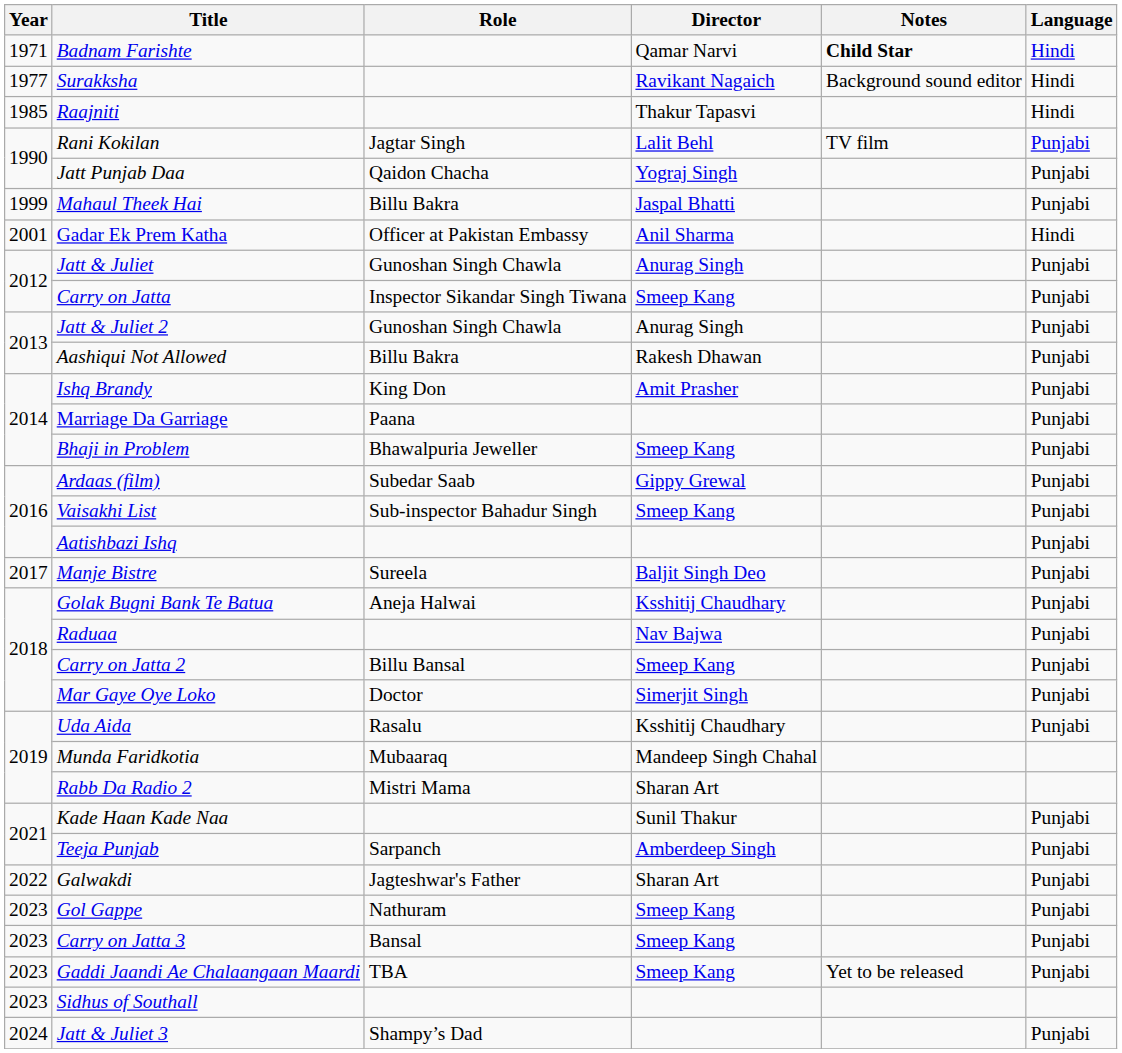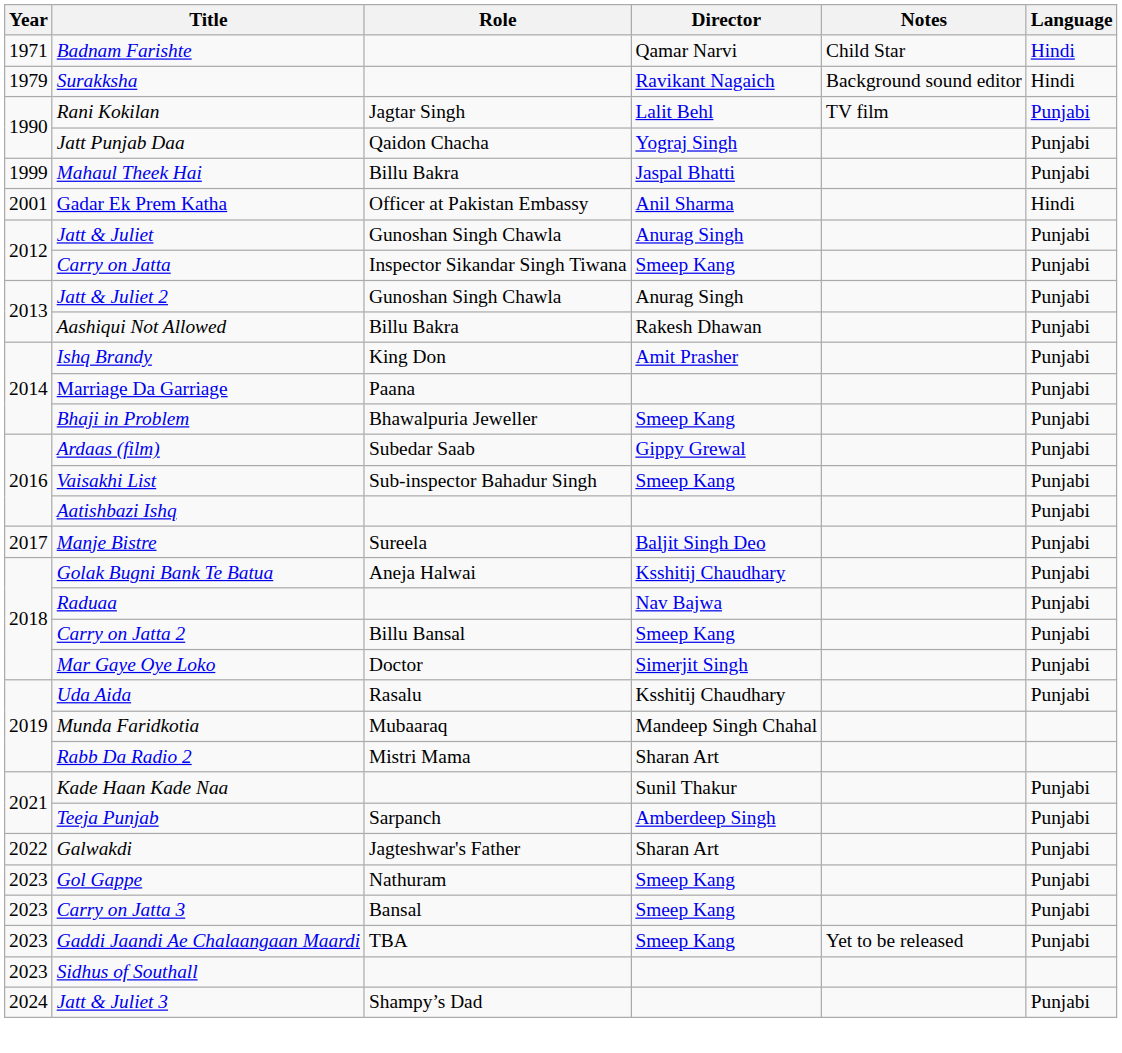Badnam Farishte | Notes: bold -> normal
Surakksha | Year: 1977 -> 1979
- row: 1985 | Raajniti | Thakur Tapasvi | Hindi
